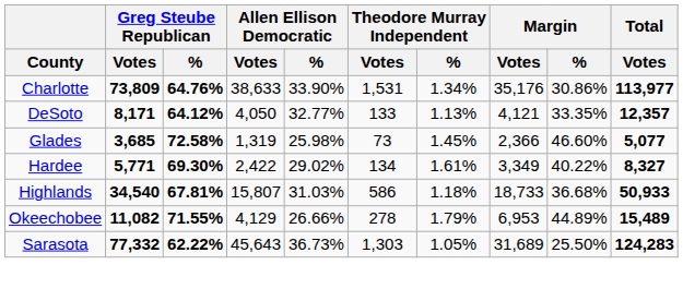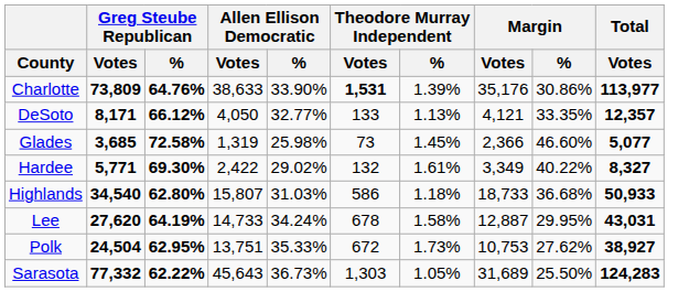Charlotte | Theodore Murray Independent / Votes: normal -> bold
Charlotte | Theodore Murray Independent / %: 1.34% -> 1.39%
DeSoto | Greg Steube Republican / %: 64.12% -> 66.12%
Hardee | Theodore Murray Independent / Votes: 134 -> 132
Highlands | Greg Steube Republican / %: 67.81% -> 62.80%
+ row: Lee | 27,620 | 64.19% | 14,733 | 34.24% | 678 | 1.58% | 12,887 | 29.95% | 43,031
- row: Okeechobee | 11,082 | 71.55% | 4,129 | 26.66% | 278 | 1.79% | 6,953 | 44.89% | 15,489
+ row: Polk | 24,504 | 62.95% | 13,751 | 35.33% | 672 | 1.73% | 10,753 | 27.62% | 38,927
